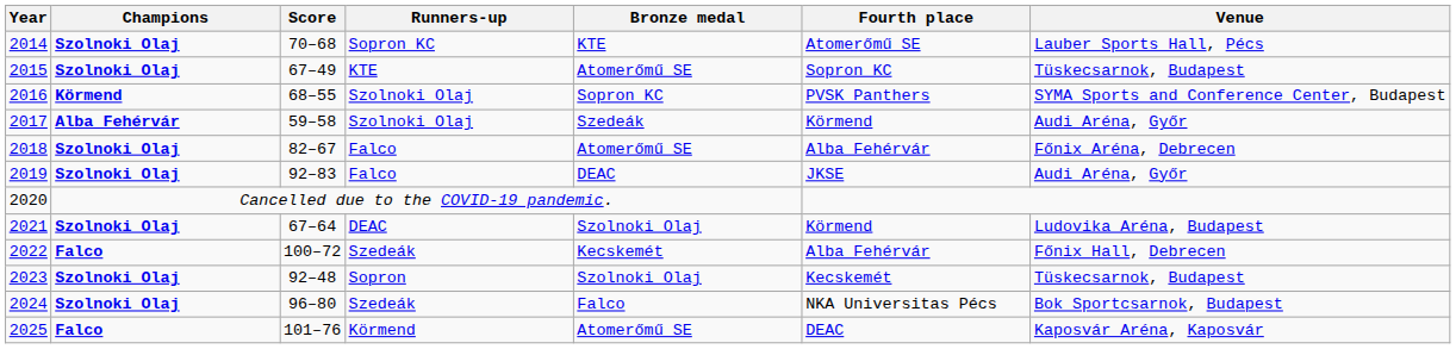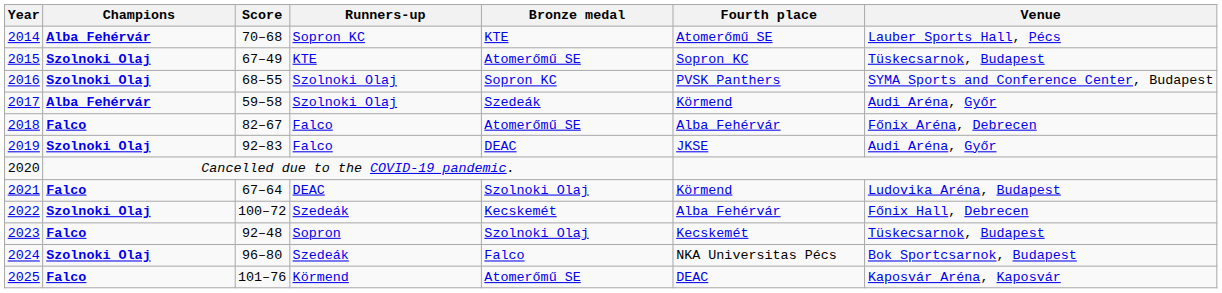2014 | Champions: Szolnoki Olaj -> Alba Fehérvár
2016 | Champions: Körmend -> Szolnoki Olaj
2018 | Champions: Szolnoki Olaj -> Falco
2021 | Champions: Szolnoki Olaj -> Falco
2022 | Champions: Falco -> Szolnoki Olaj
2023 | Champions: Szolnoki Olaj -> Falco
